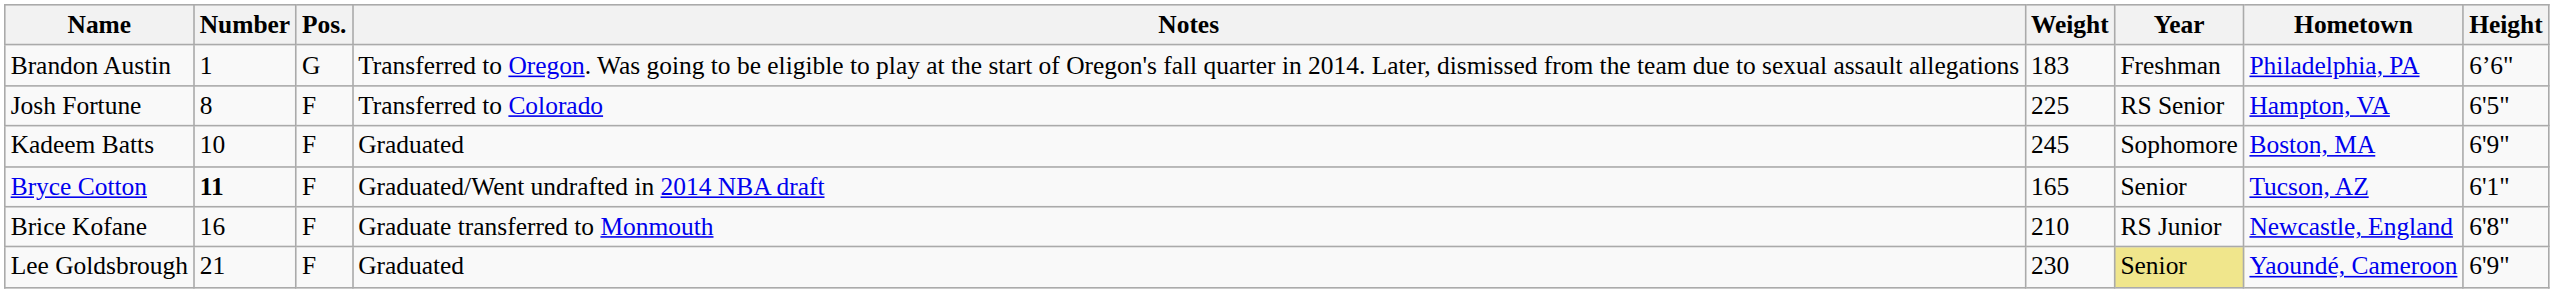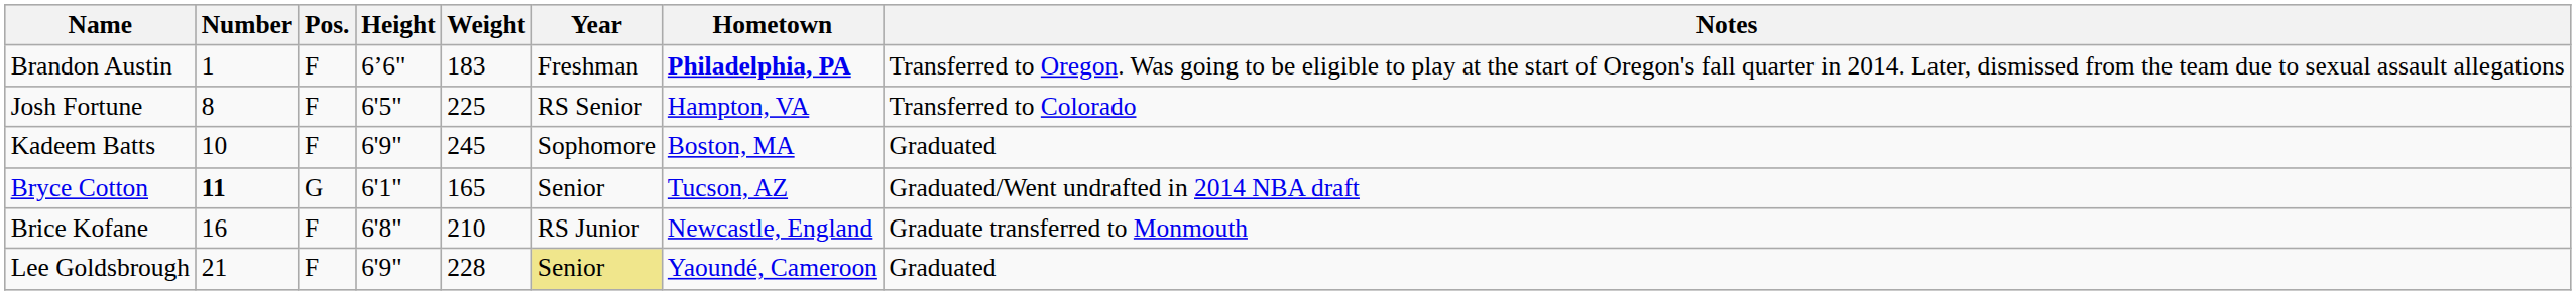columns swapped: Height <-> Notes
Brandon Austin | Pos.: G -> F
Brandon Austin | Hometown: normal -> bold
Bryce Cotton | Pos.: F -> G
Lee Goldsbrough | Weight: 230 -> 228
